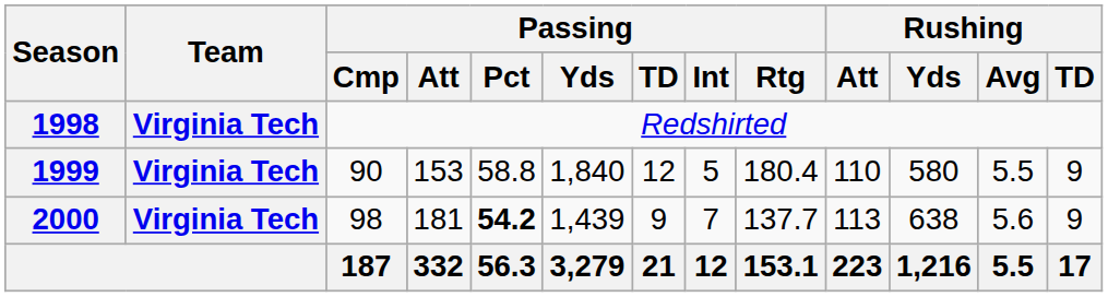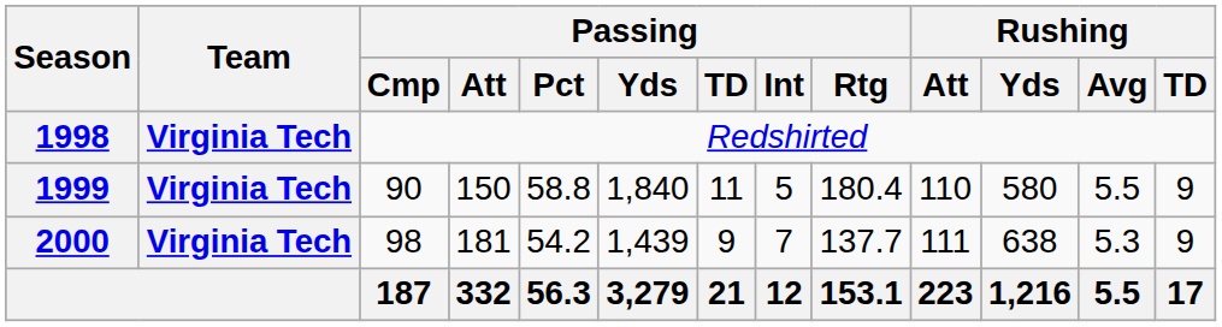1999 | Passing / Att: 153 -> 150
1999 | Passing / TD: 12 -> 11
2000 | Passing / Pct: bold -> normal
2000 | Rushing / Att: 113 -> 111
2000 | Rushing / Avg: 5.6 -> 5.3
